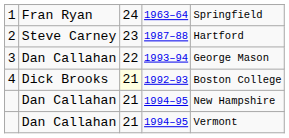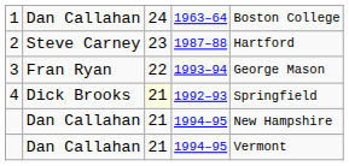1 | column 2: Fran Ryan -> Dan Callahan
1 | column 5: Springfield -> Boston College
3 | column 2: Dan Callahan -> Fran Ryan
4 | column 5: Boston College -> Springfield
